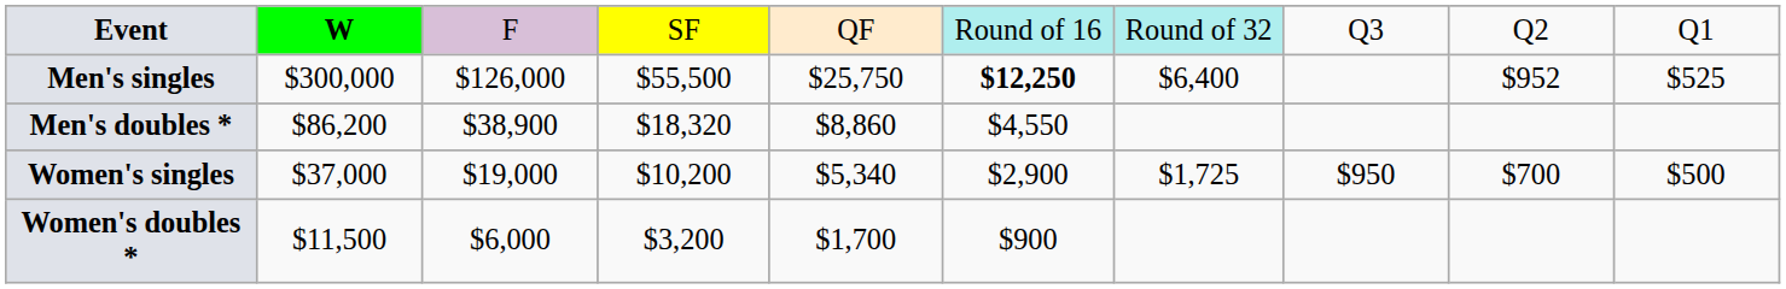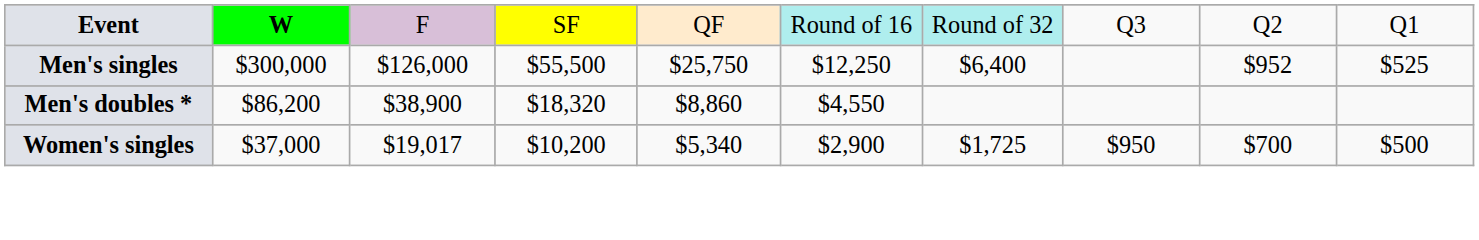Men's singles | column 6: bold -> normal
Women's singles | column 3: $19,000 -> $19,017
- row: Women's doubles * | $11,500 | $6,000 | $3,200 | $1,700 | $900
